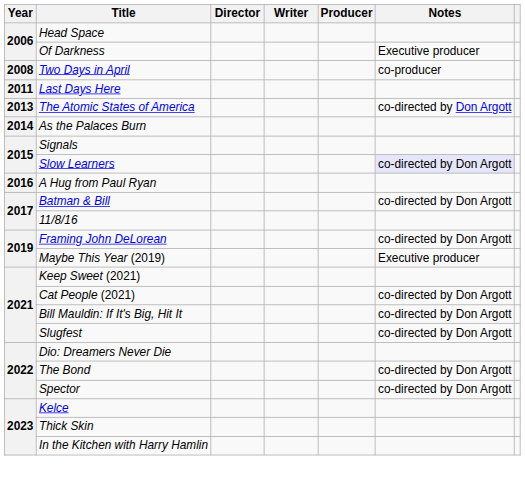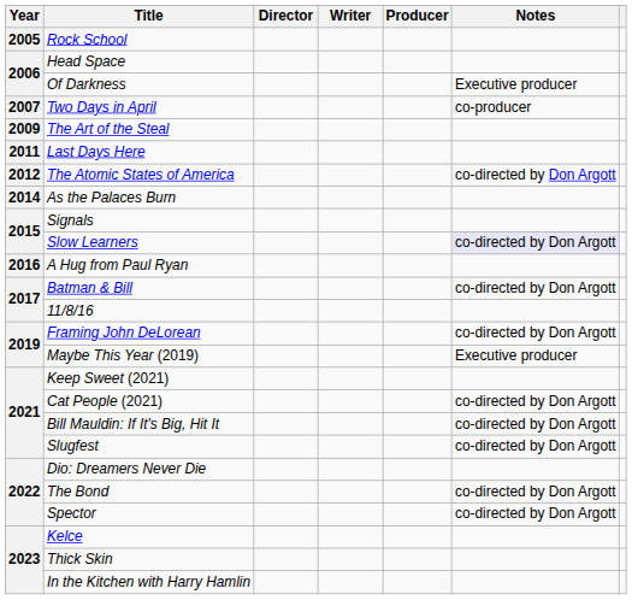+ row: 2005 | Rock School
Two Days in April | Year: 2008 -> 2007
+ row: 2009 | The Art of the Steal
The Atomic States of America | Year: 2013 -> 2012
